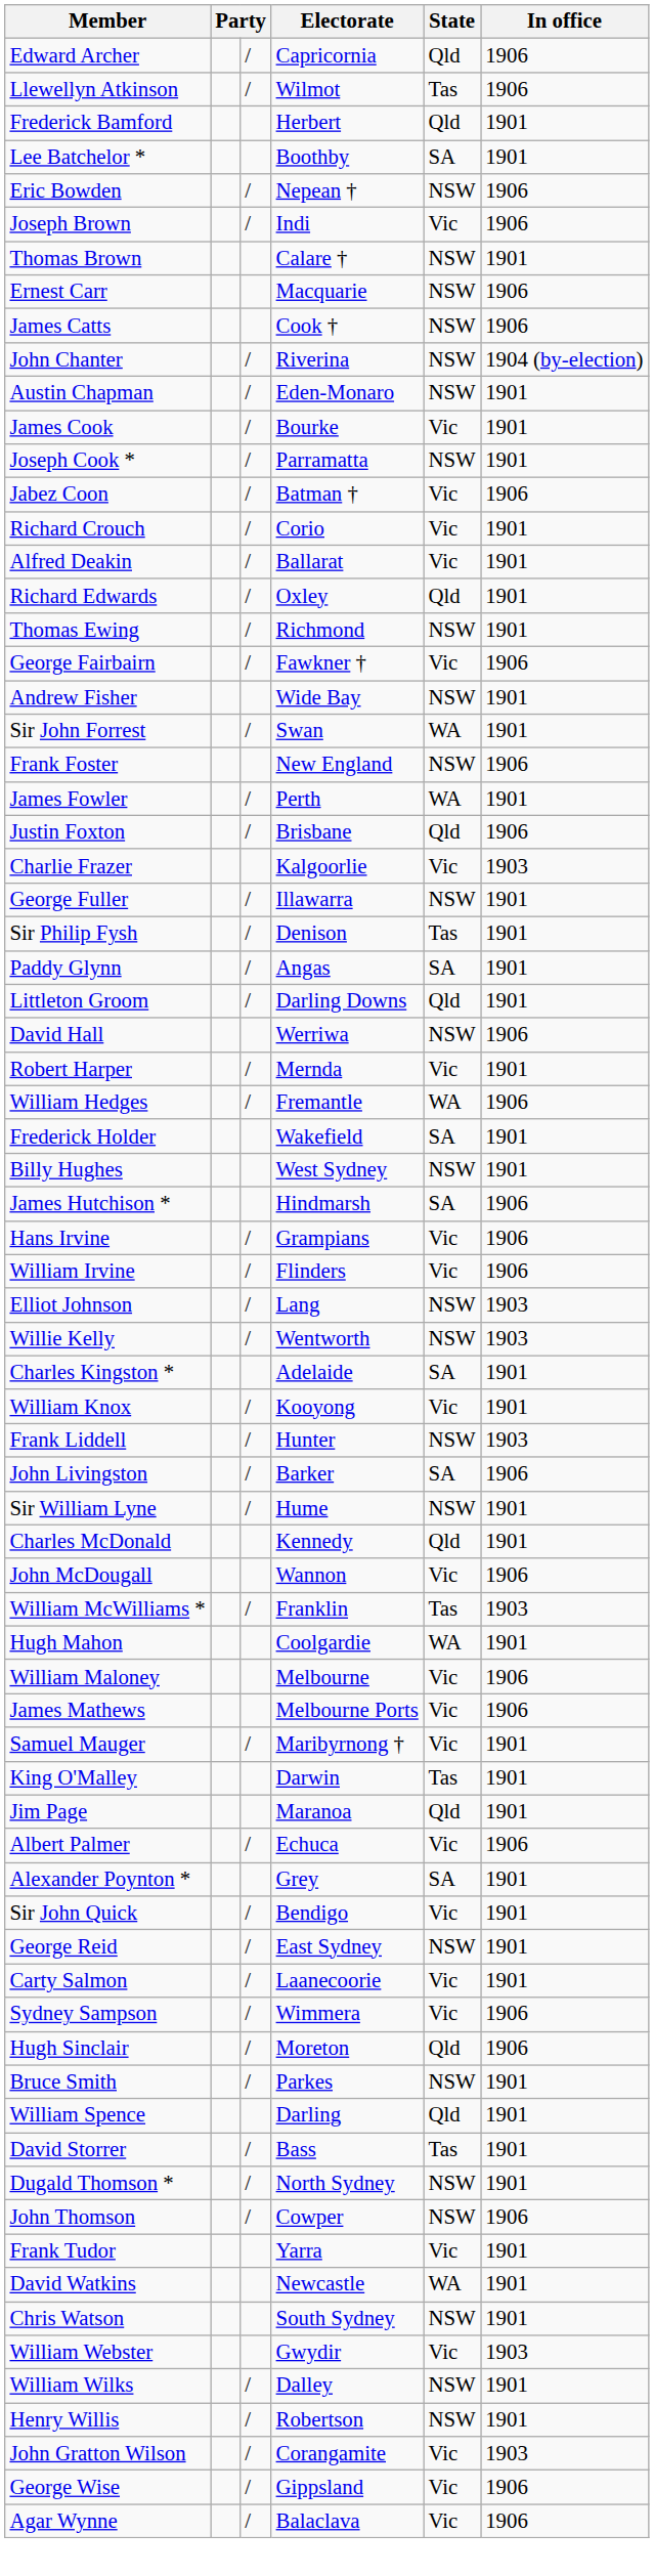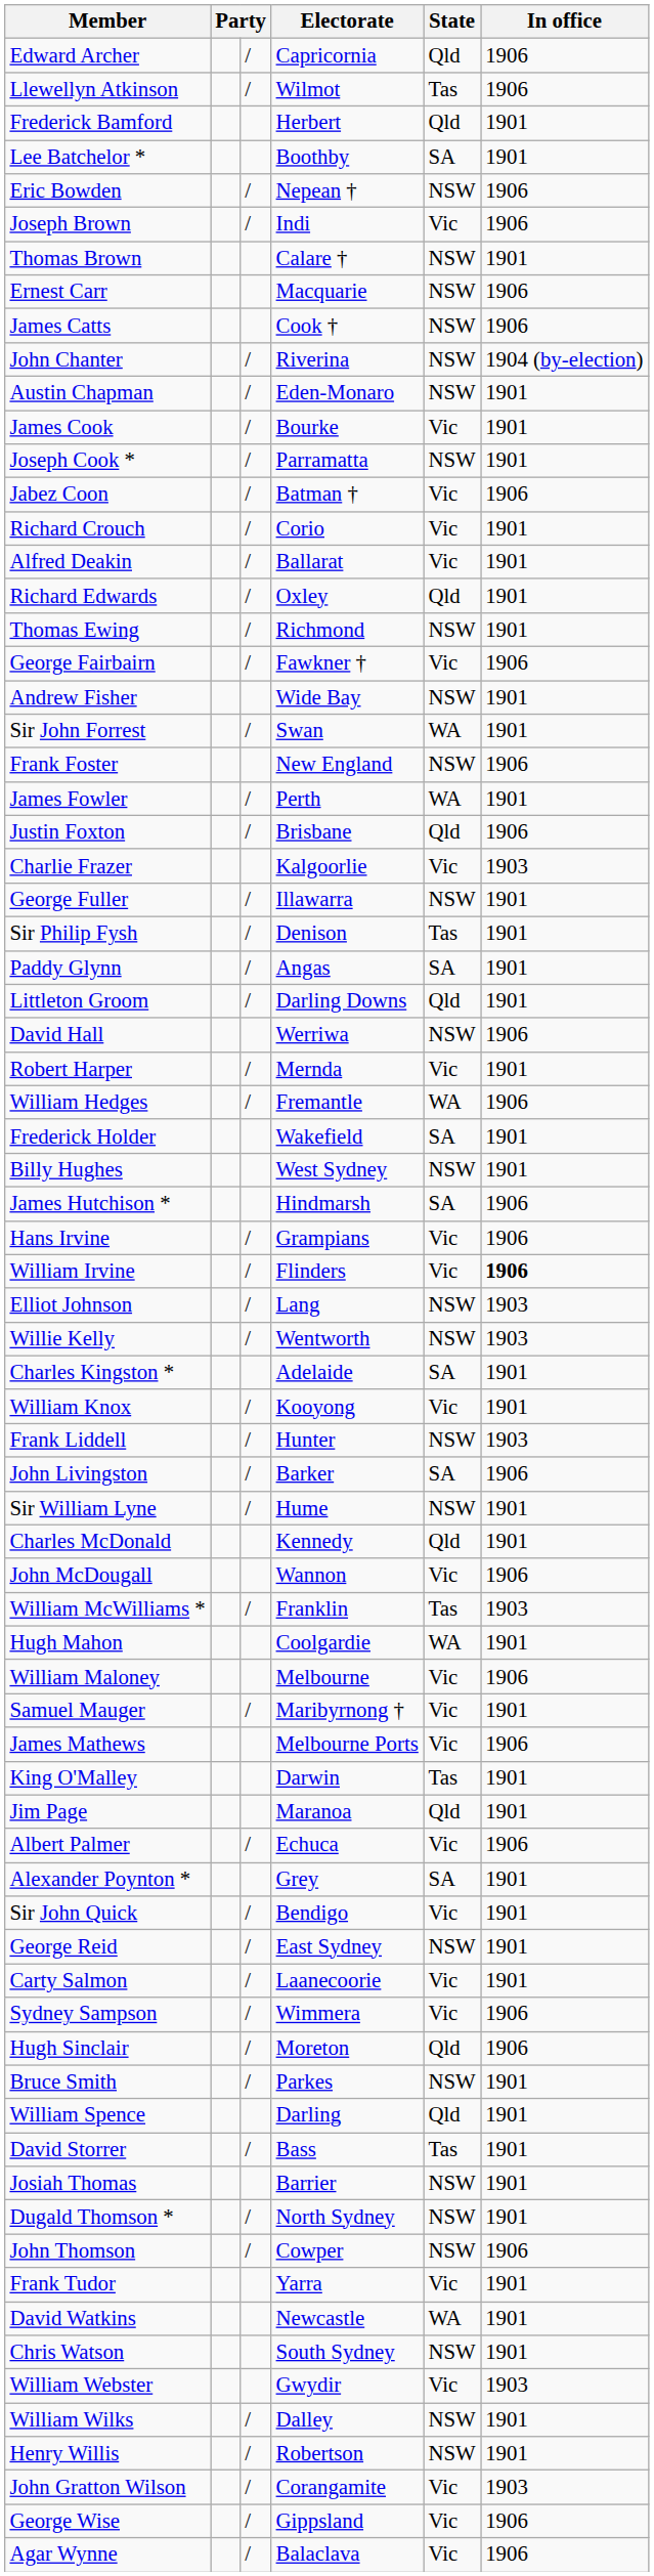William Irvine | In office: normal -> bold
rows swapped: James Mathews <-> Samuel Mauger
+ row: Josiah Thomas | Barrier | NSW | 1901
